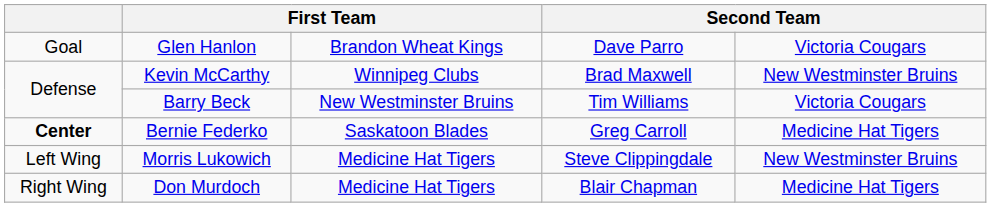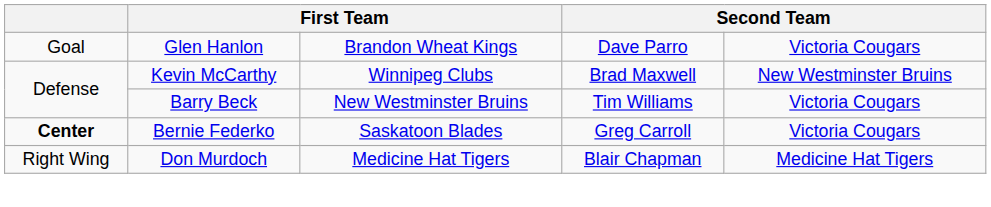Bernie Federko | column 5: Medicine Hat Tigers -> Victoria Cougars
- row: Left Wing | Morris Lukowich | Medicine Hat Tigers | Steve Clippingdale | New Westminster Bruins
